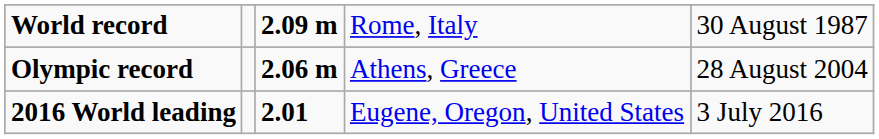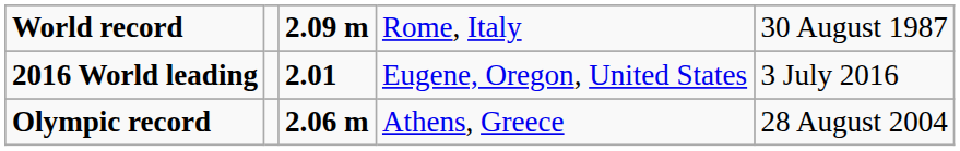rows swapped: Olympic record <-> 2016 World leading
